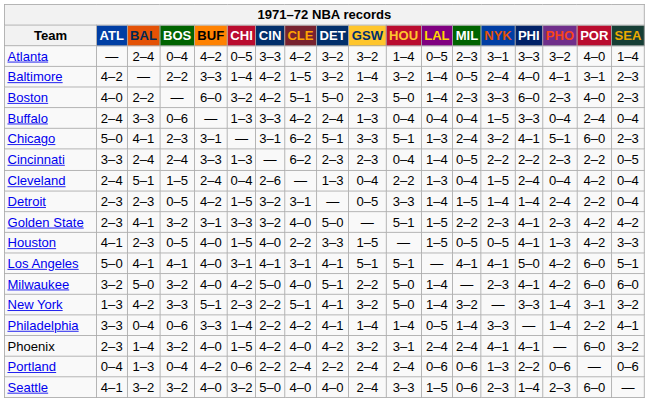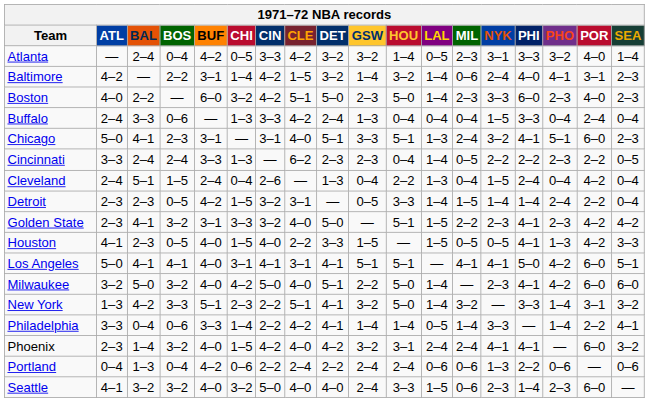Baltimore | BUF: 3–3 -> 3–1
Baltimore | MIL: 0–5 -> 0–6
Chicago | CLE: 6–2 -> 4–0
